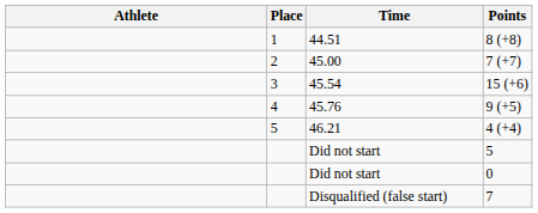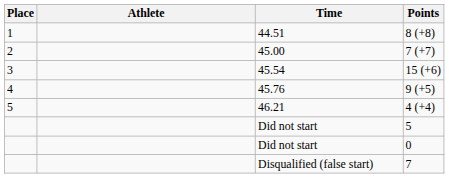columns swapped: Place <-> Athlete
